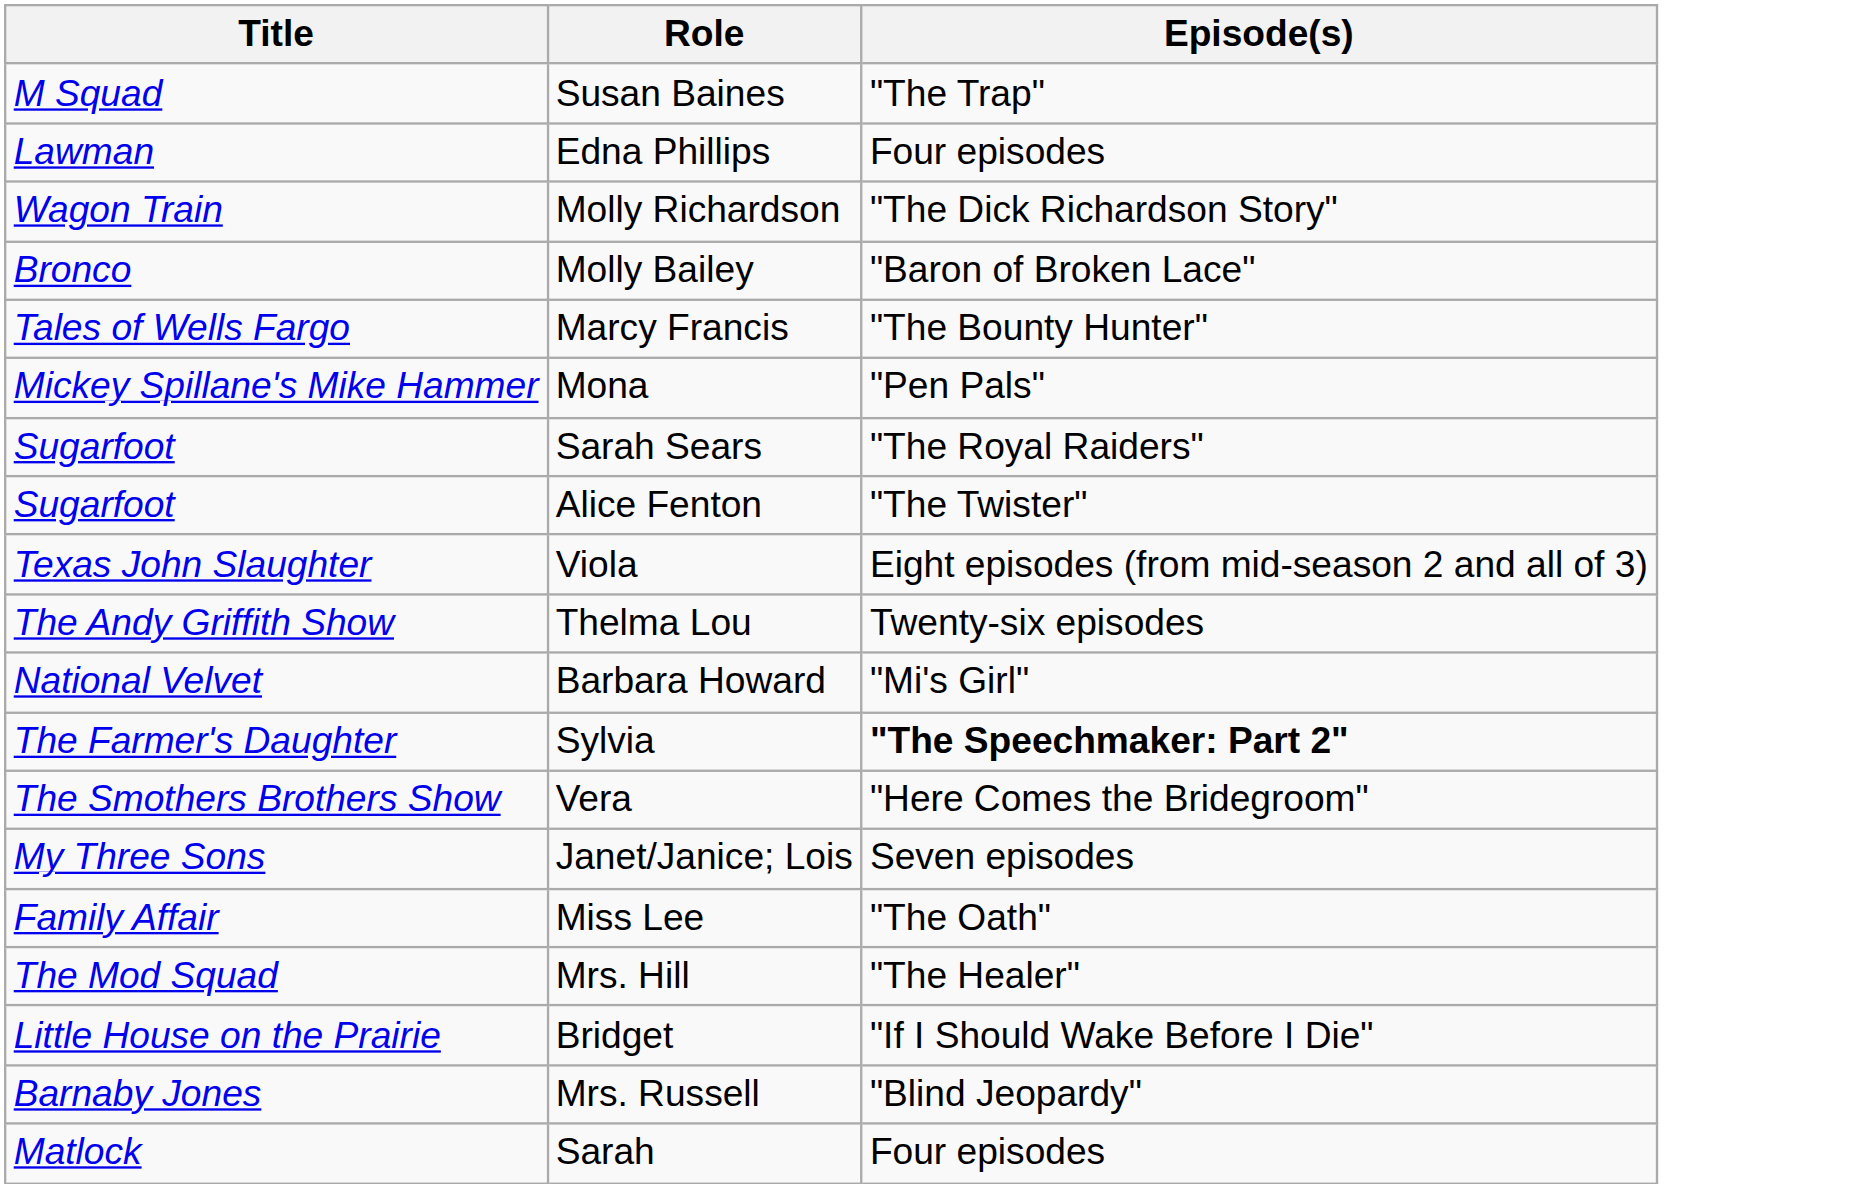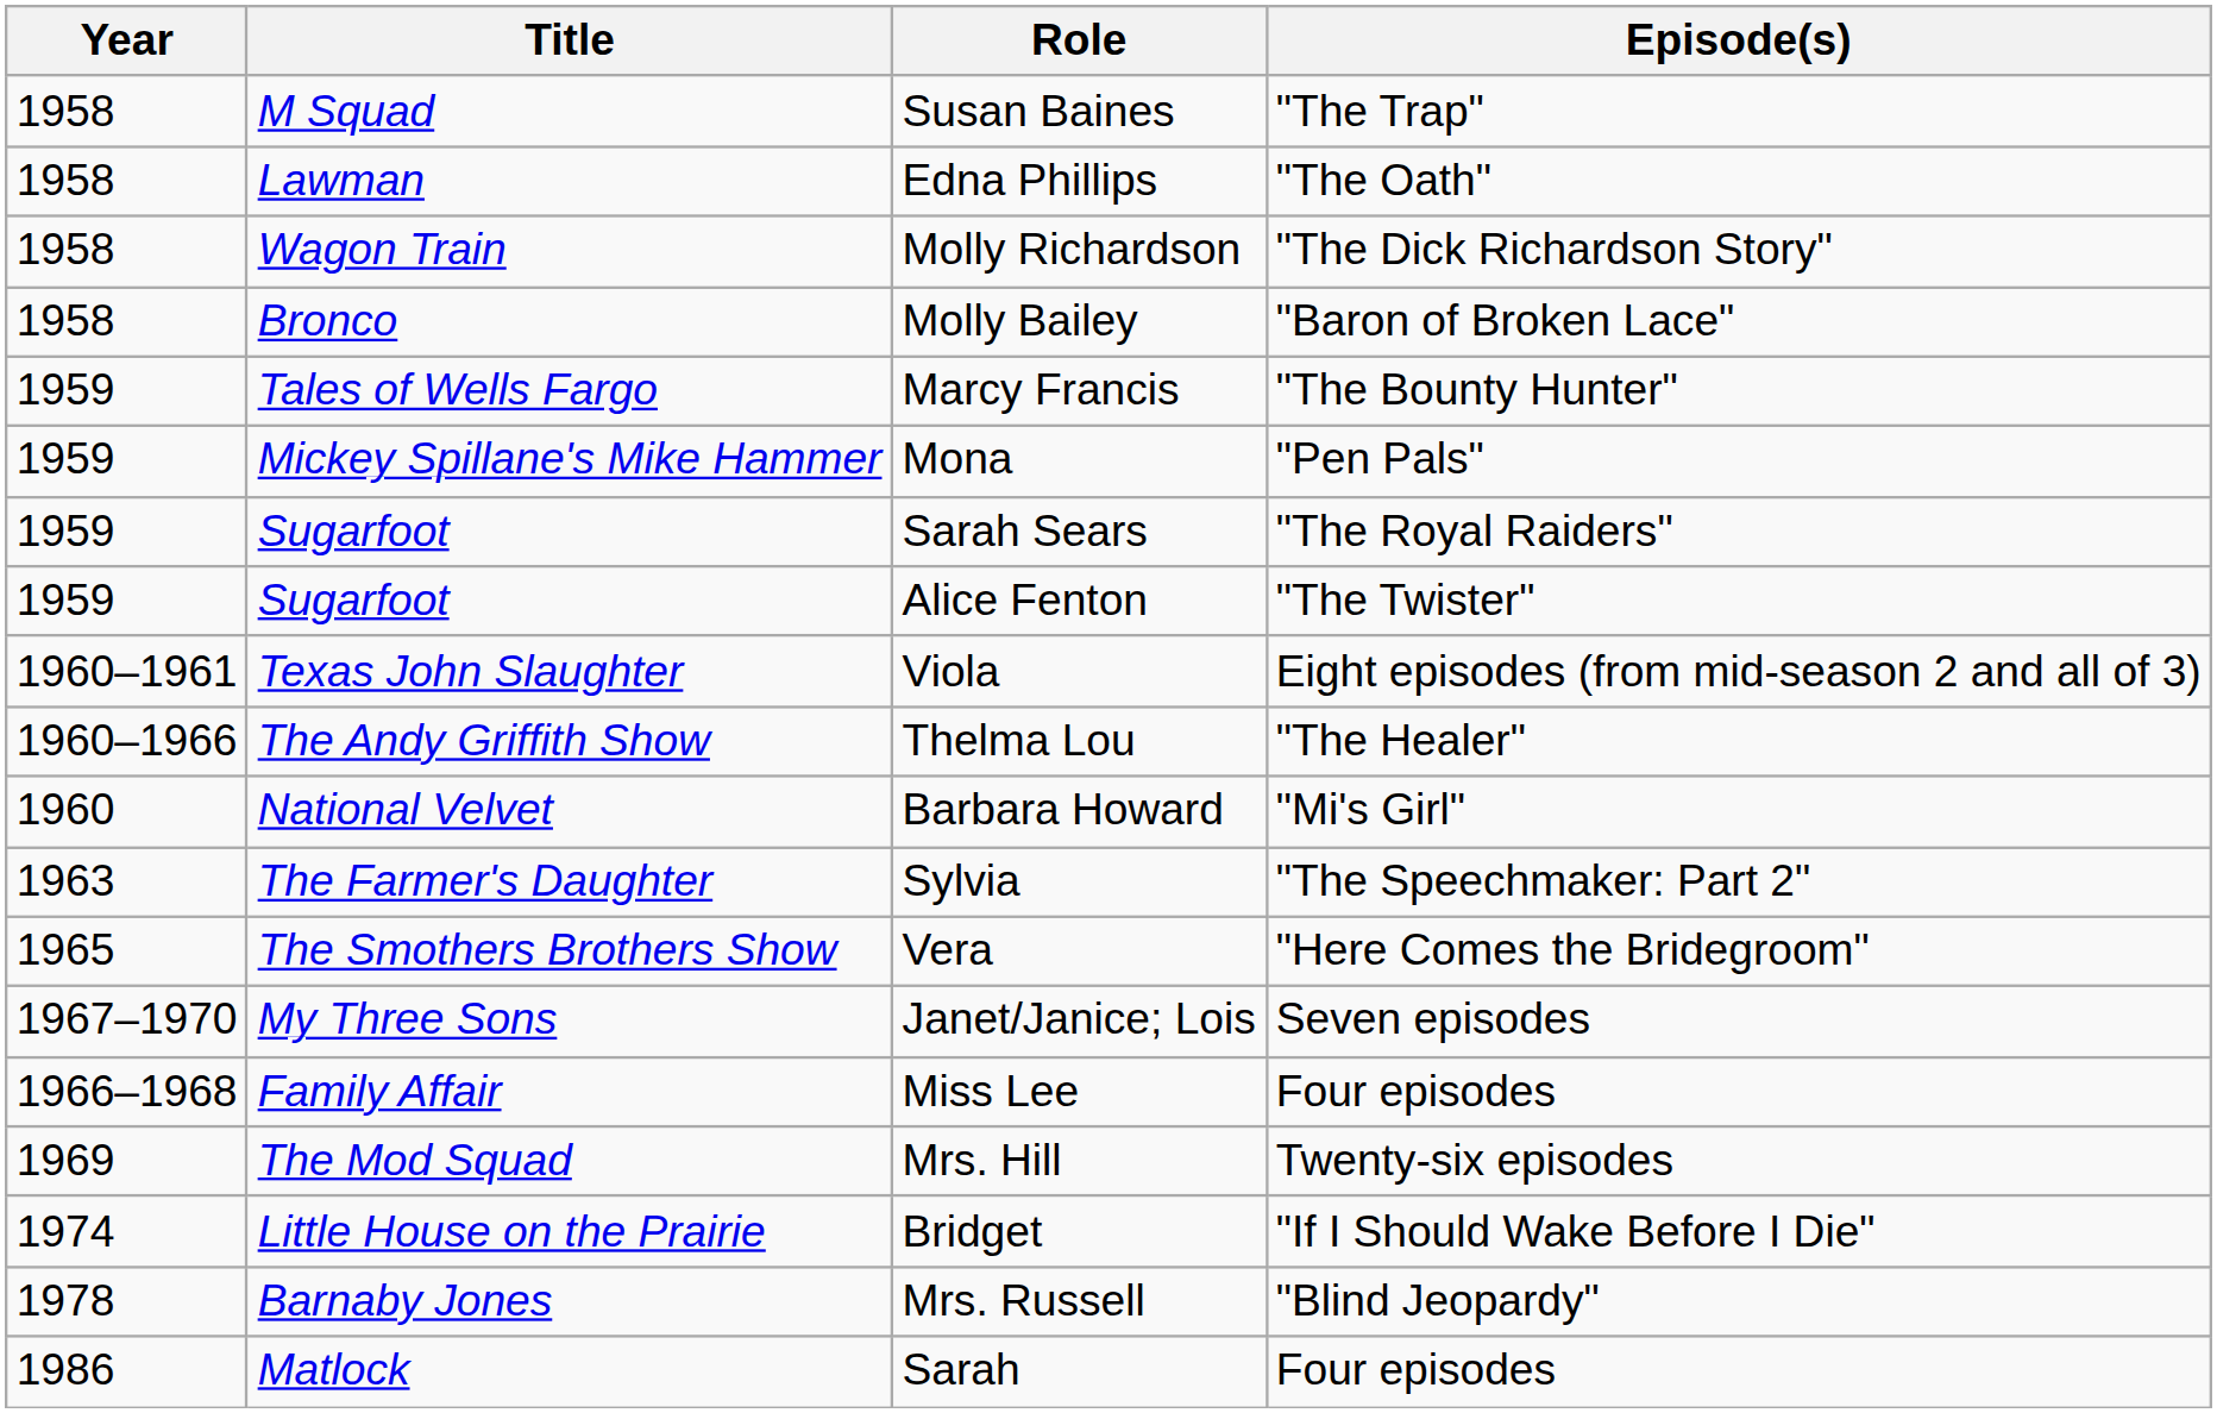+ column: Year | 1958 | 1958 | 1958 | 1958 | 1959 | 1959 | 1959 | 1959 | 1960–1961 | 1960–1966 | 1960 | 1963 | 1965 | 1967–1970 | 1966–1968 | 1969 | 1974 | 1978 | 1986
Edna Phillips | Episode(s): Four episodes -> "The Oath"
Thelma Lou | Episode(s): Twenty-six episodes -> "The Healer"
Sylvia | Episode(s): bold -> normal
Miss Lee | Episode(s): "The Oath" -> Four episodes
Mrs. Hill | Episode(s): "The Healer" -> Twenty-six episodes
